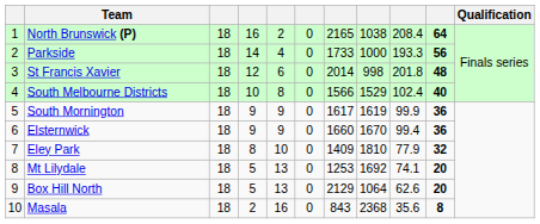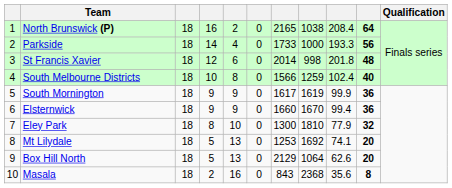South Melbourne Districts | column 8: 1529 -> 1259
Eley Park | column 7: 1409 -> 1300
